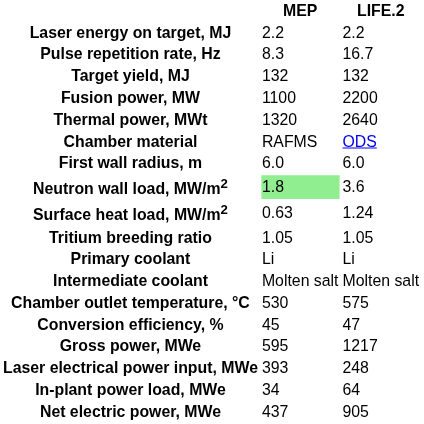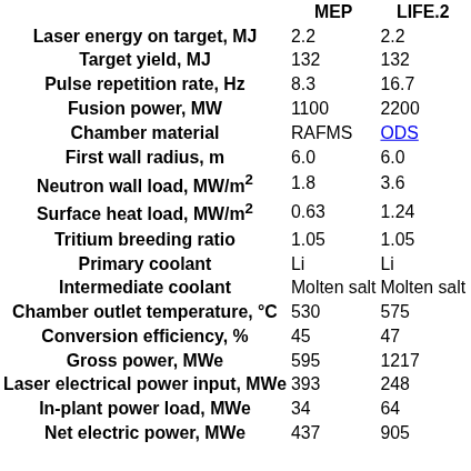rows swapped: Target yield, MJ <-> Pulse repetition rate, Hz
- row: Thermal power, MWt | 1320 | 2640
Neutron wall load, MW/m2 | MEP: lightgreen background -> no background
